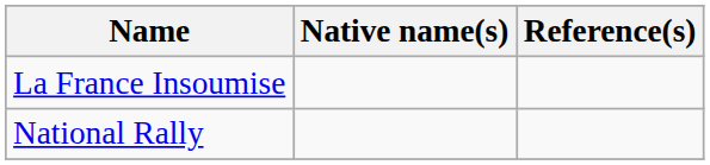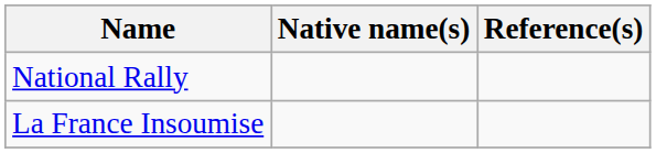rows swapped: National Rally <-> La France Insoumise
